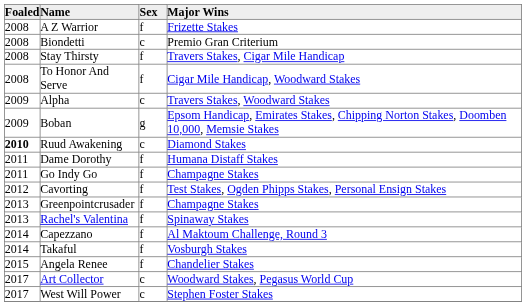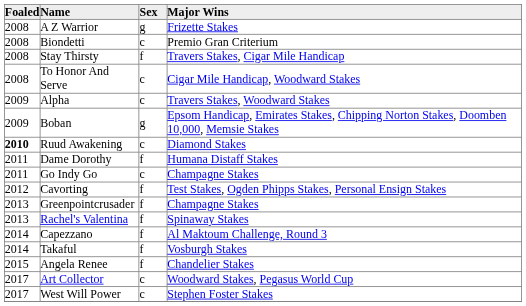A Z Warrior | Sex: f -> g
To Honor And Serve | Sex: f -> c
Go Indy Go | Sex: f -> c
